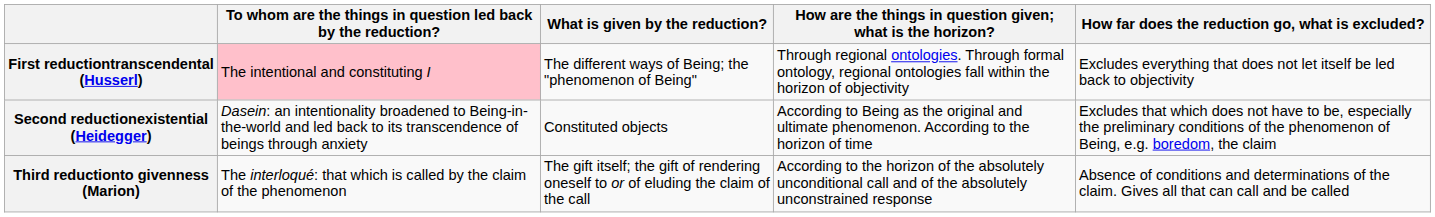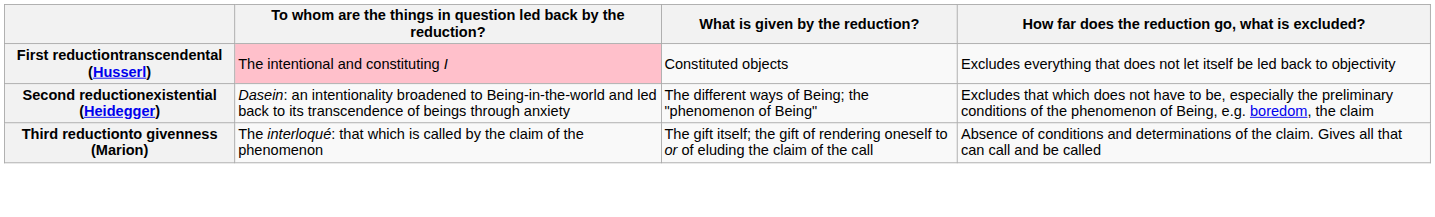- column: How are the things in question given; what is the horizon? | Through regional ontologies. Through formal ontology, regional ontologies fall within the horizon of objectivity | According to Being as the original and ultimate phenomenon. According to the horizon of time | According to the horizon of the absolutely unconditional call and of the absolutely unconstrained response
First reductiontranscendental (Husserl) | What is given by the reduction?: The different ways of Being; the "phenomenon of Being" -> Constituted objects
Second reductionexistential (Heidegger) | What is given by the reduction?: Constituted objects -> The different ways of Being; the "phenomenon of Being"
